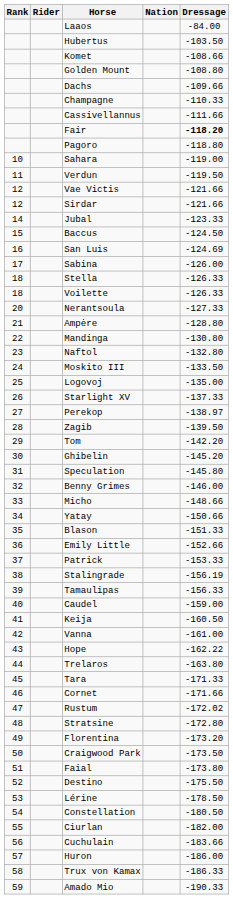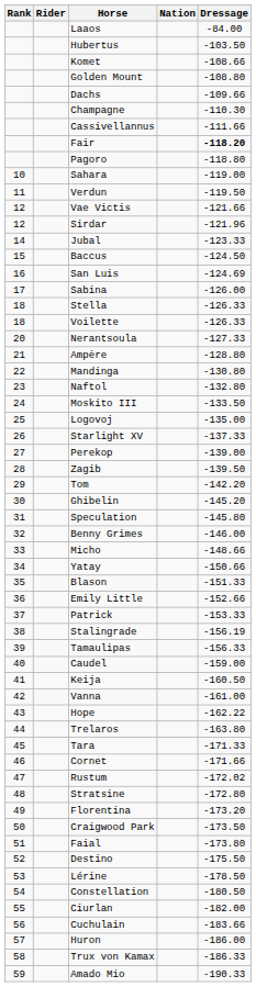Champagne | Dressage: -110.33 -> -110.30
Sirdar | Dressage: -121.66 -> -121.96
Perekop | Dressage: -138.97 -> -139.00
